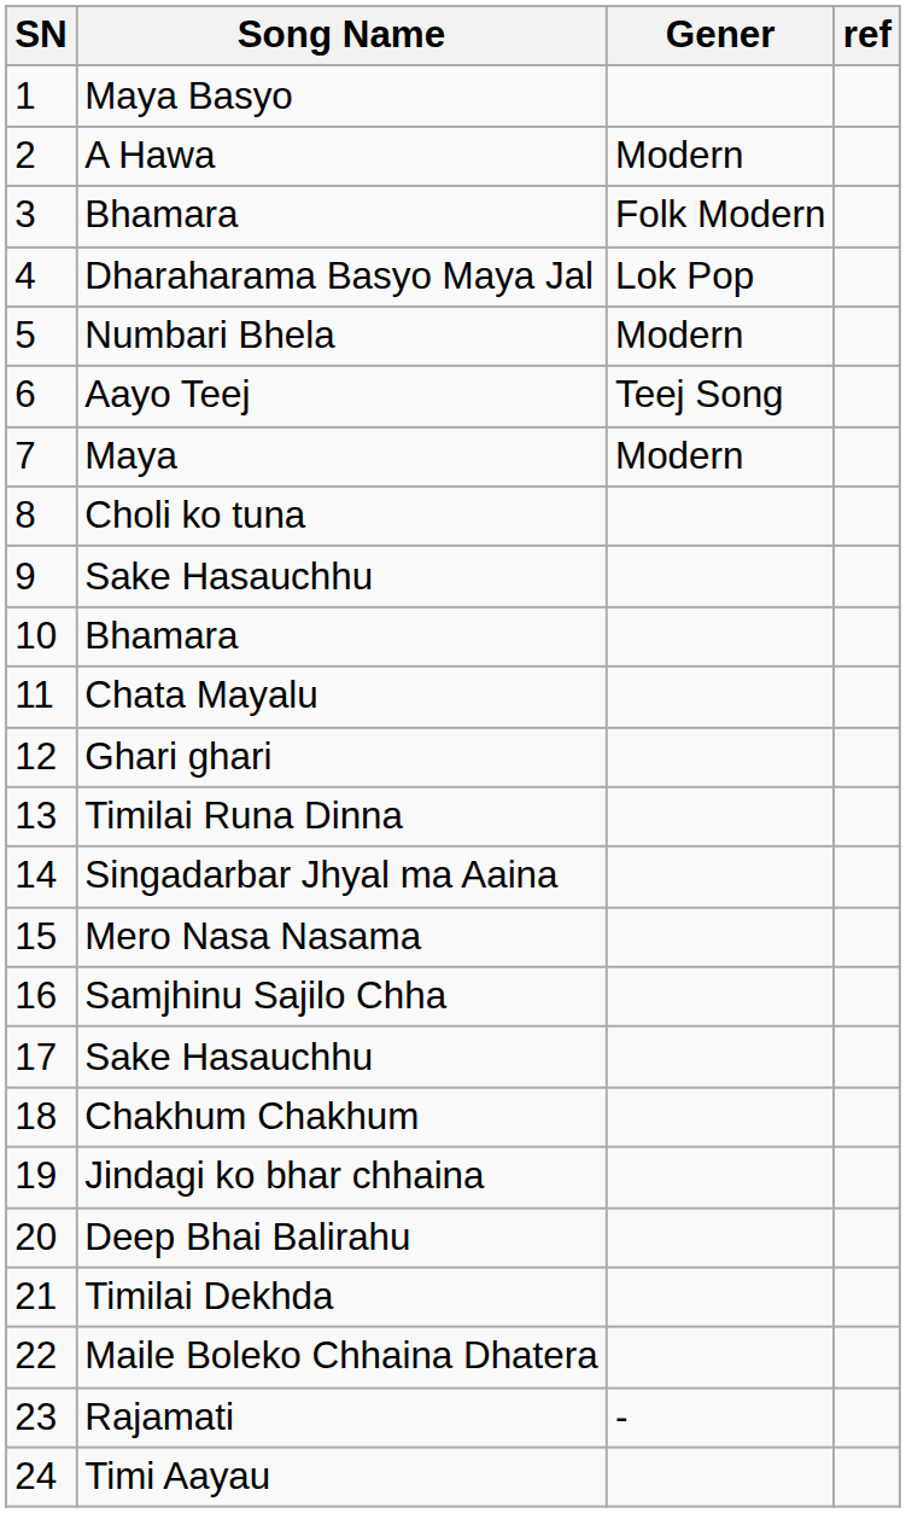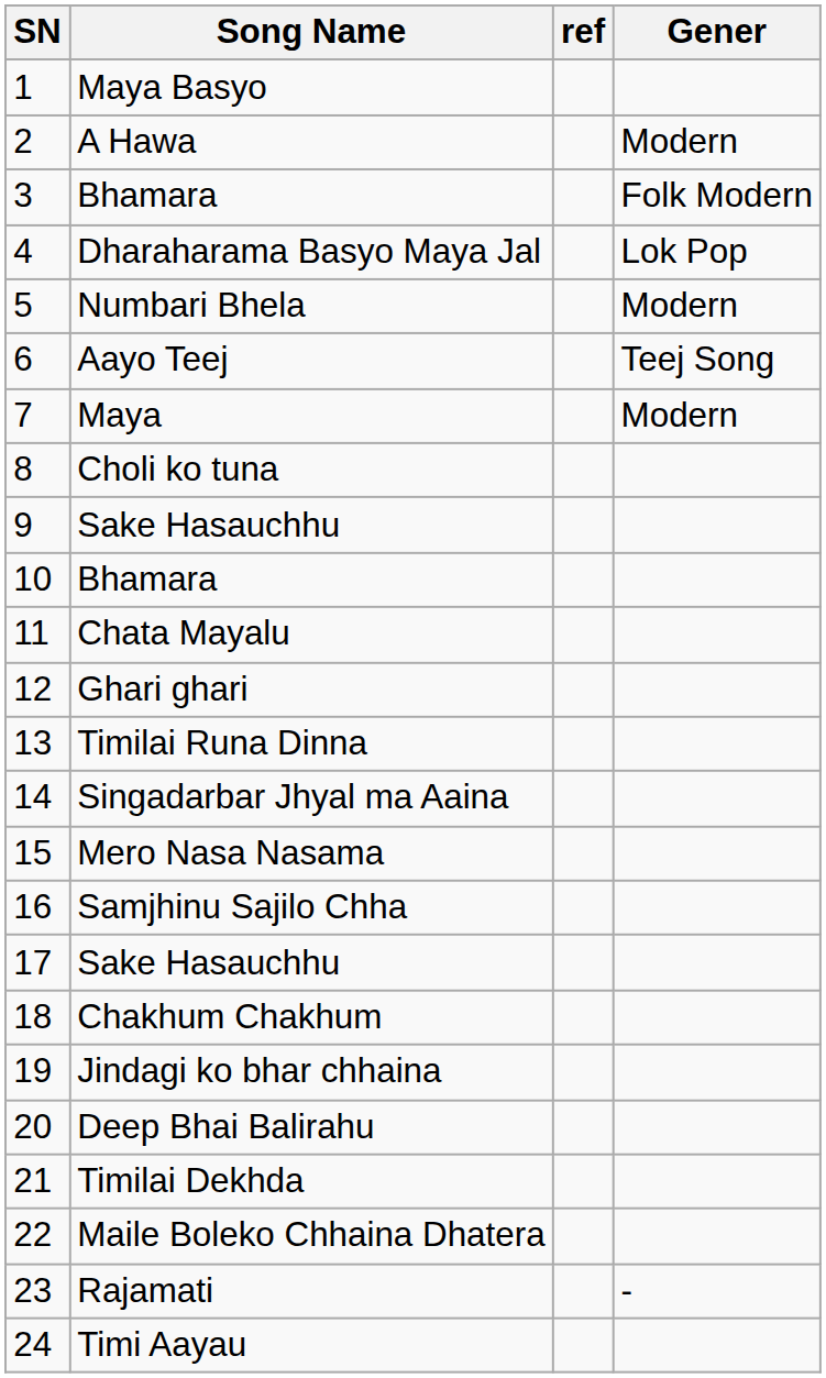columns swapped: Gener <-> ref
